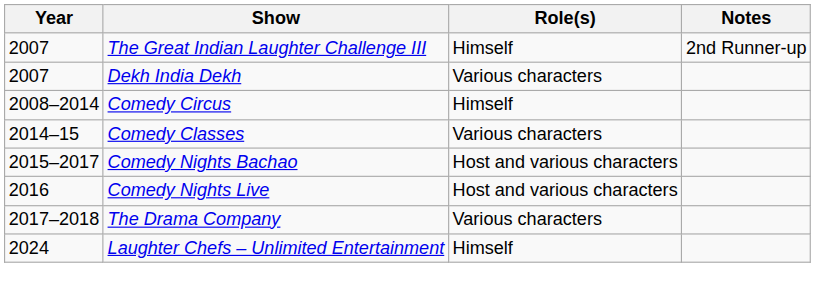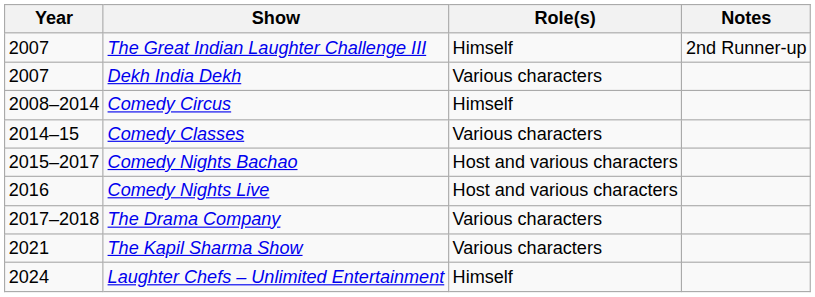+ row: 2021 | The Kapil Sharma Show | Various characters
